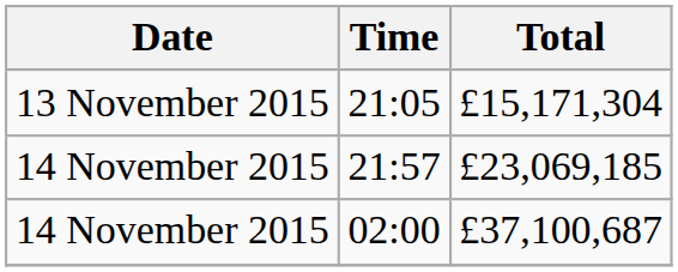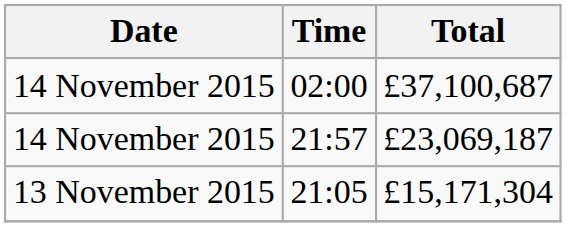rows swapped: 21:05 <-> 02:00
21:57 | Total: £23,069,185 -> £23,069,187
